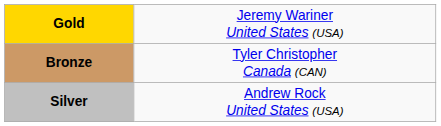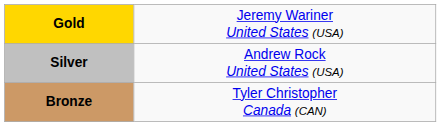rows swapped: Silver <-> Bronze
